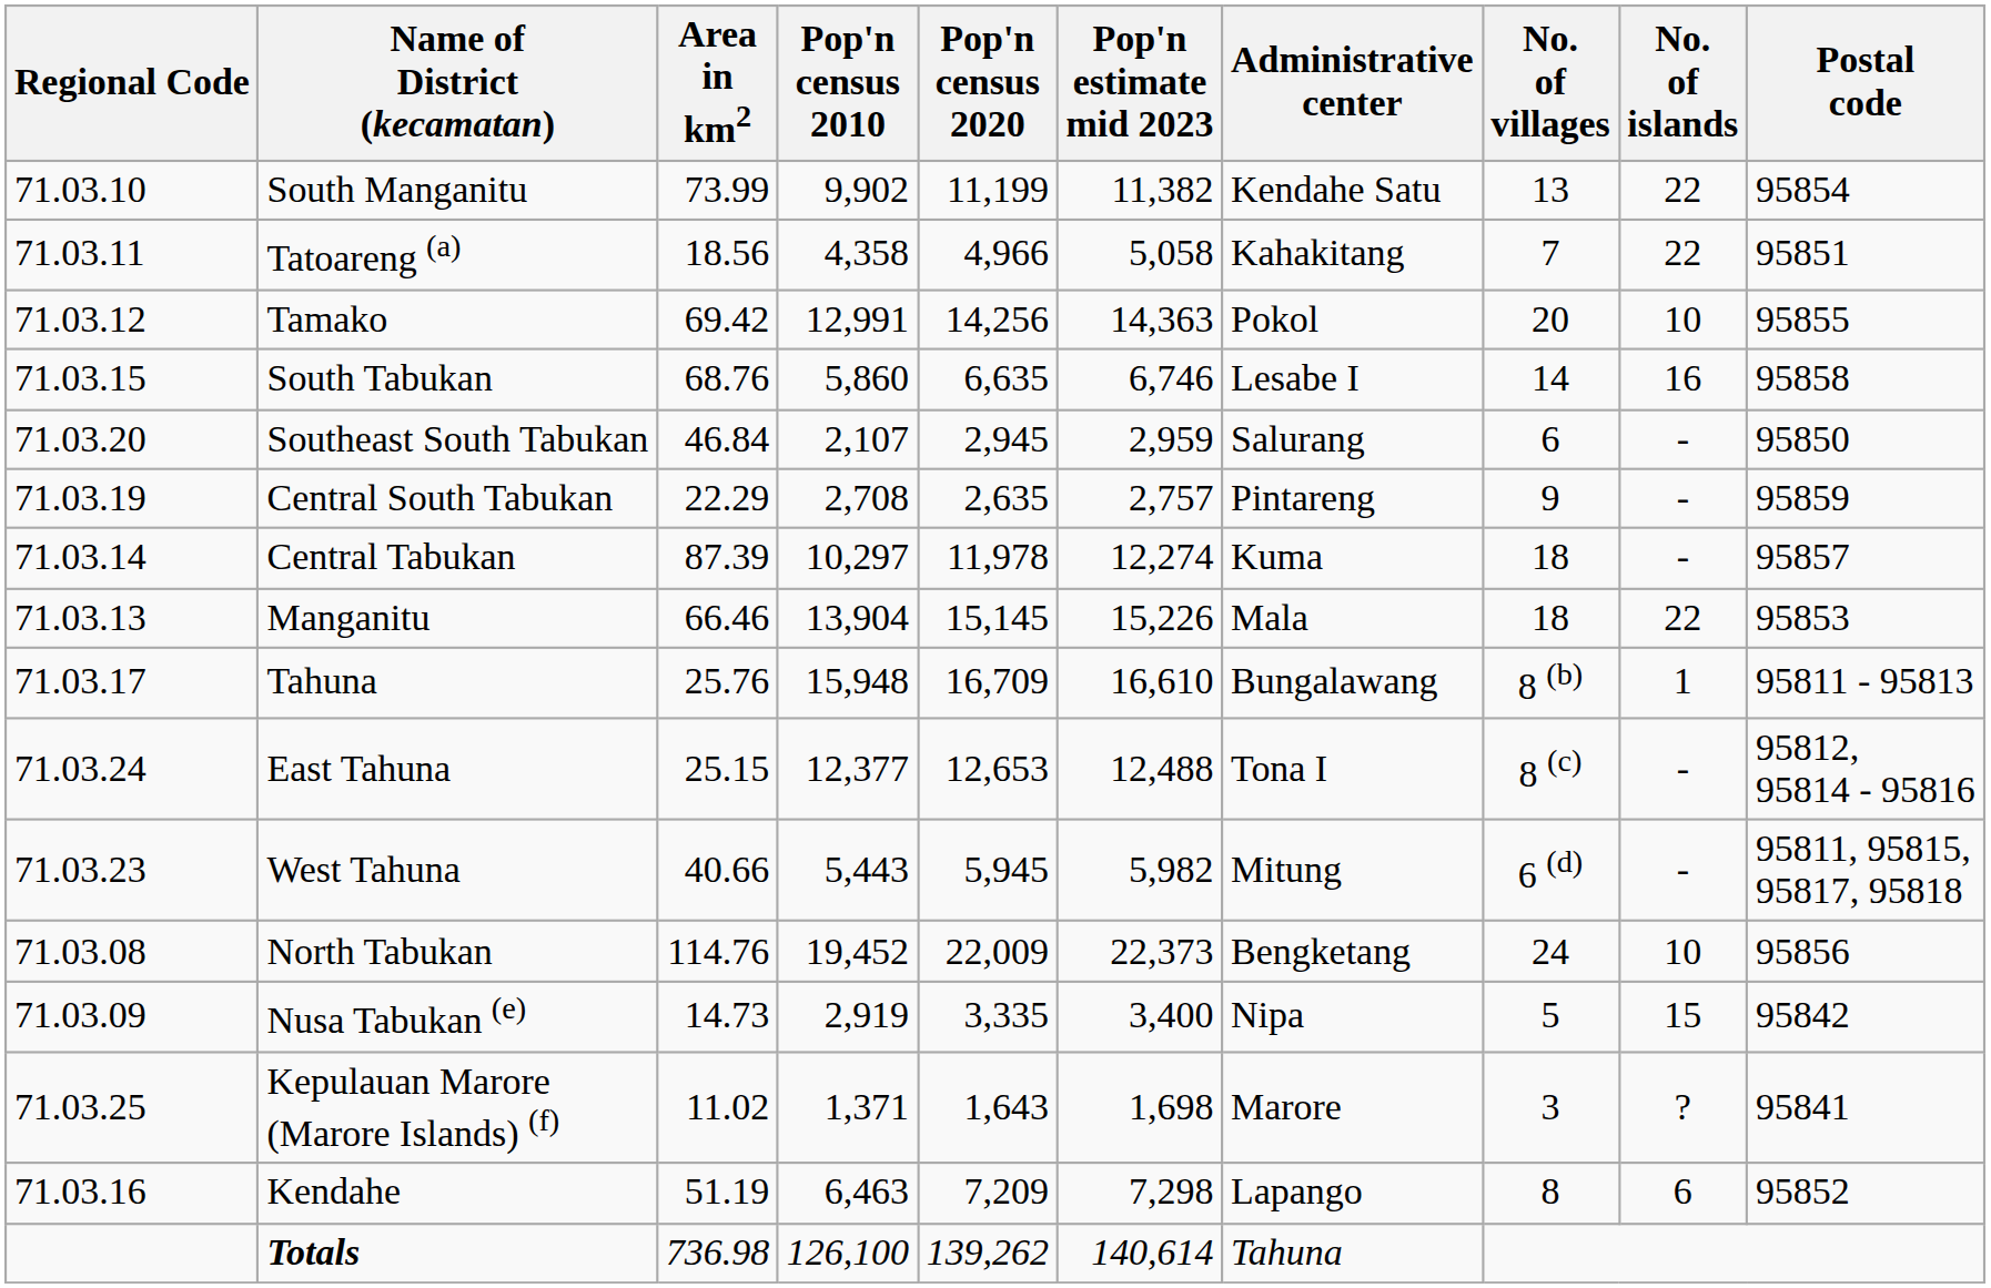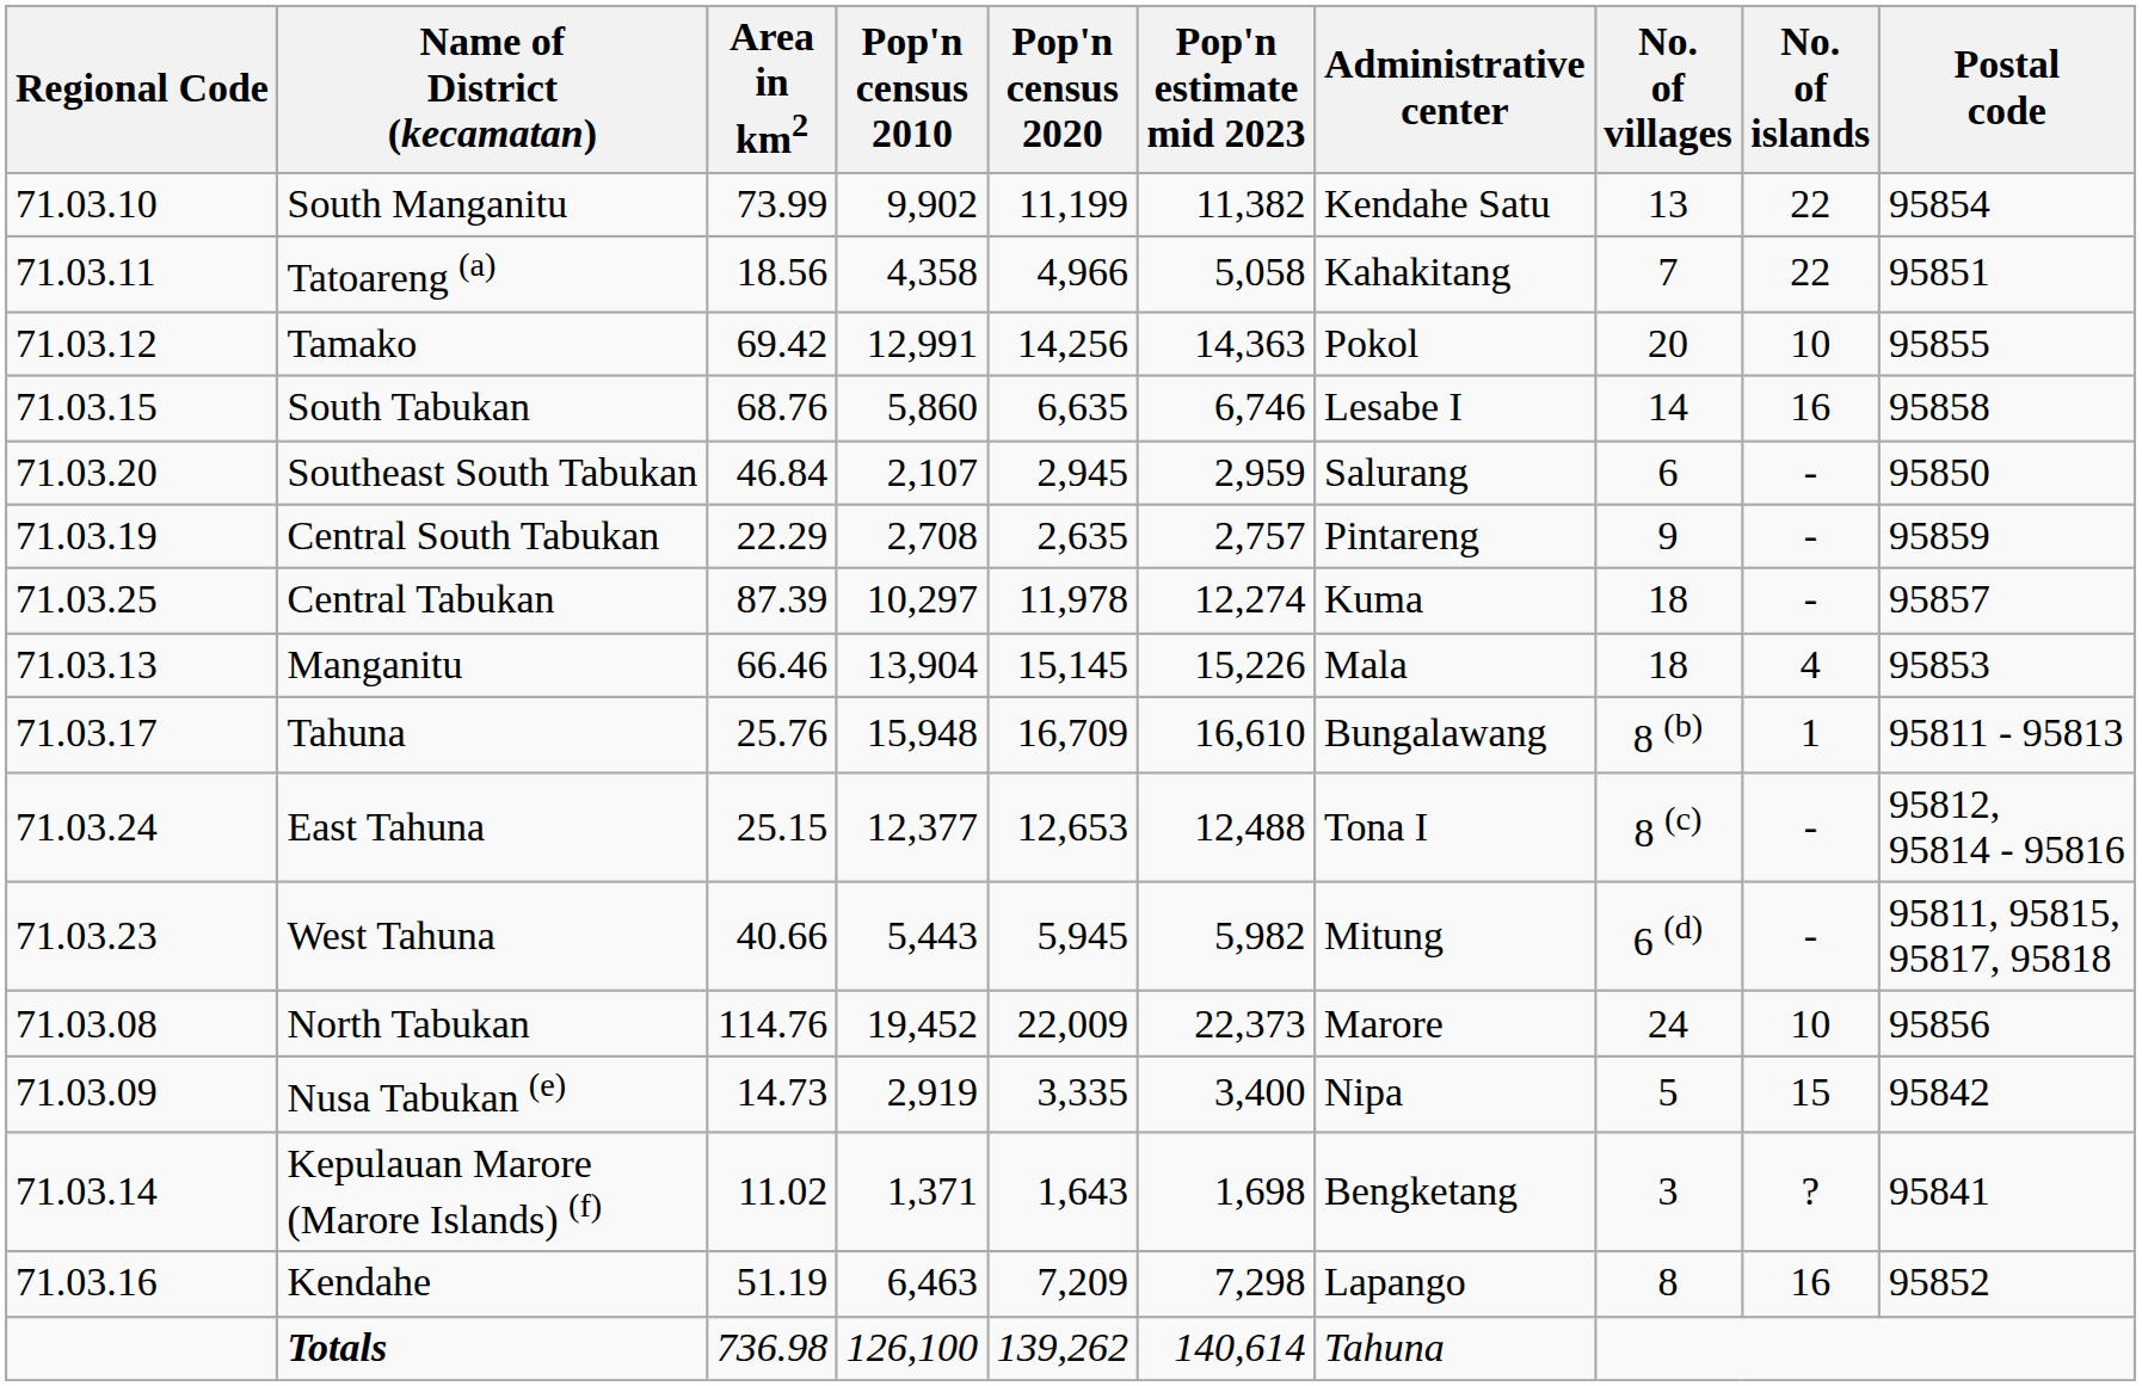Central Tabukan | Regional Code: 71.03.14 -> 71.03.25
Manganitu | No. of islands: 22 -> 4
North Tabukan | Administrative center: Bengketang -> Marore
Kepulauan Marore (Marore Islands) (f) | Regional Code: 71.03.25 -> 71.03.14
Kepulauan Marore (Marore Islands) (f) | Administrative center: Marore -> Bengketang
Kendahe | No. of islands: 6 -> 16
